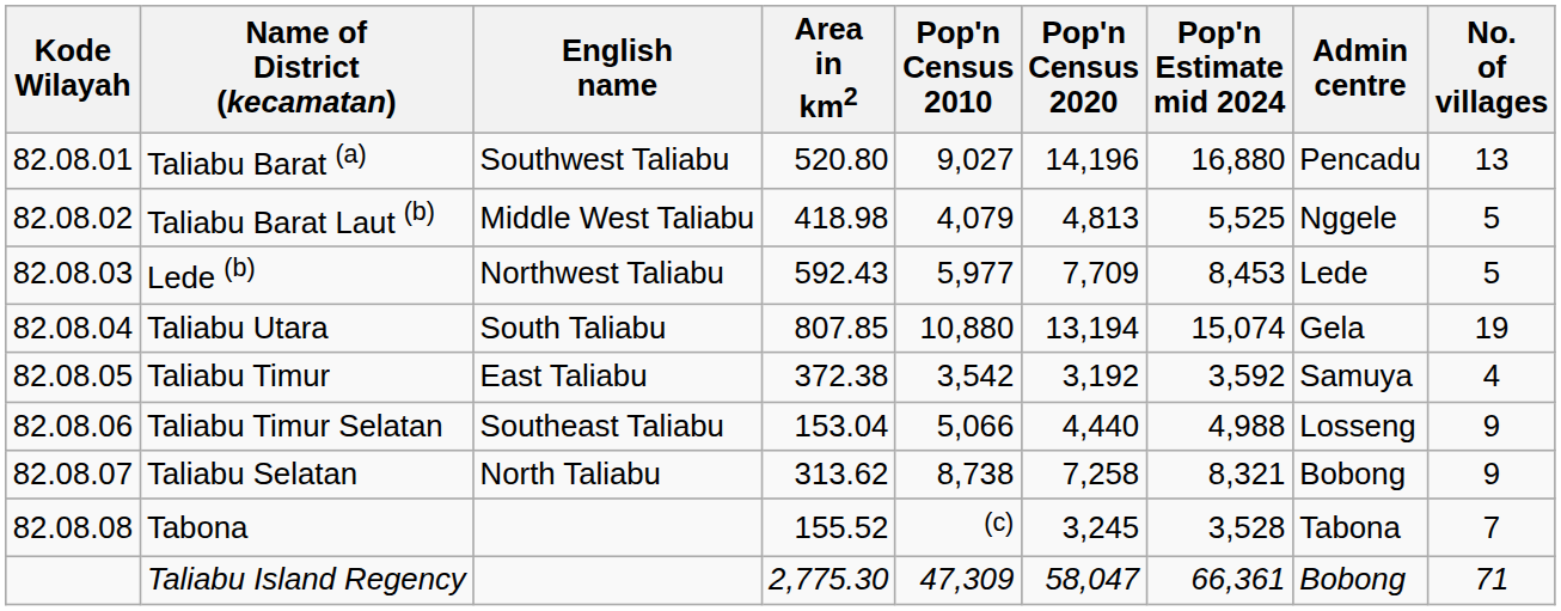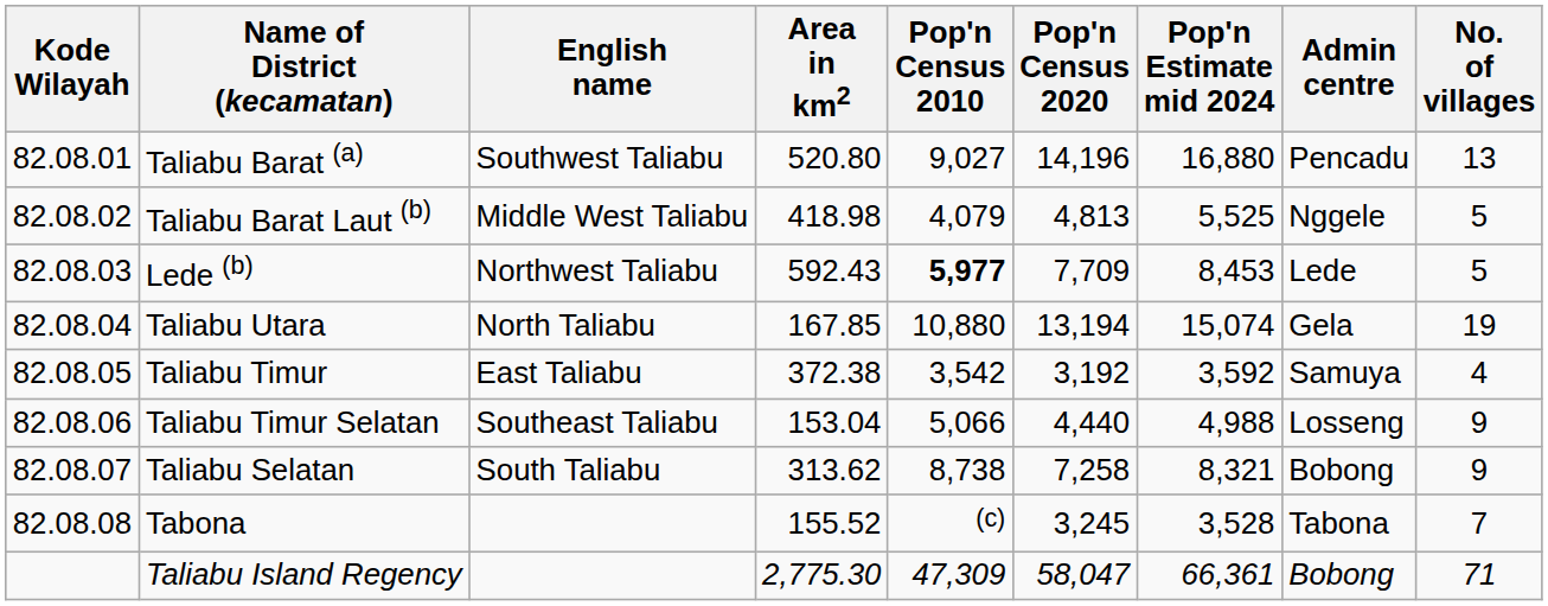Lede (b) | Pop'n Census 2010: normal -> bold
Taliabu Utara | English name: South Taliabu -> North Taliabu
Taliabu Utara | Area in km2: 807.85 -> 167.85
Taliabu Selatan | English name: North Taliabu -> South Taliabu
